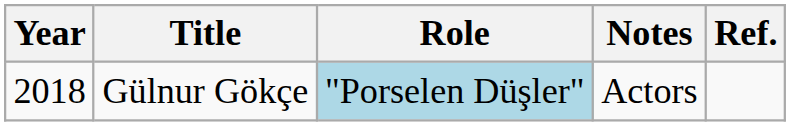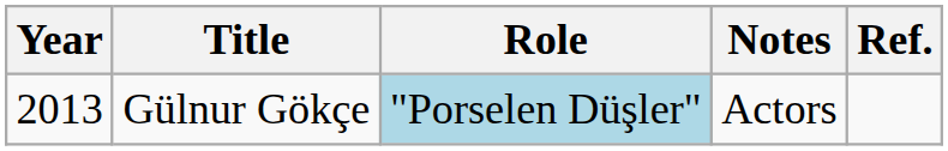Gülnur Gökçe | Year: 2018 -> 2013
